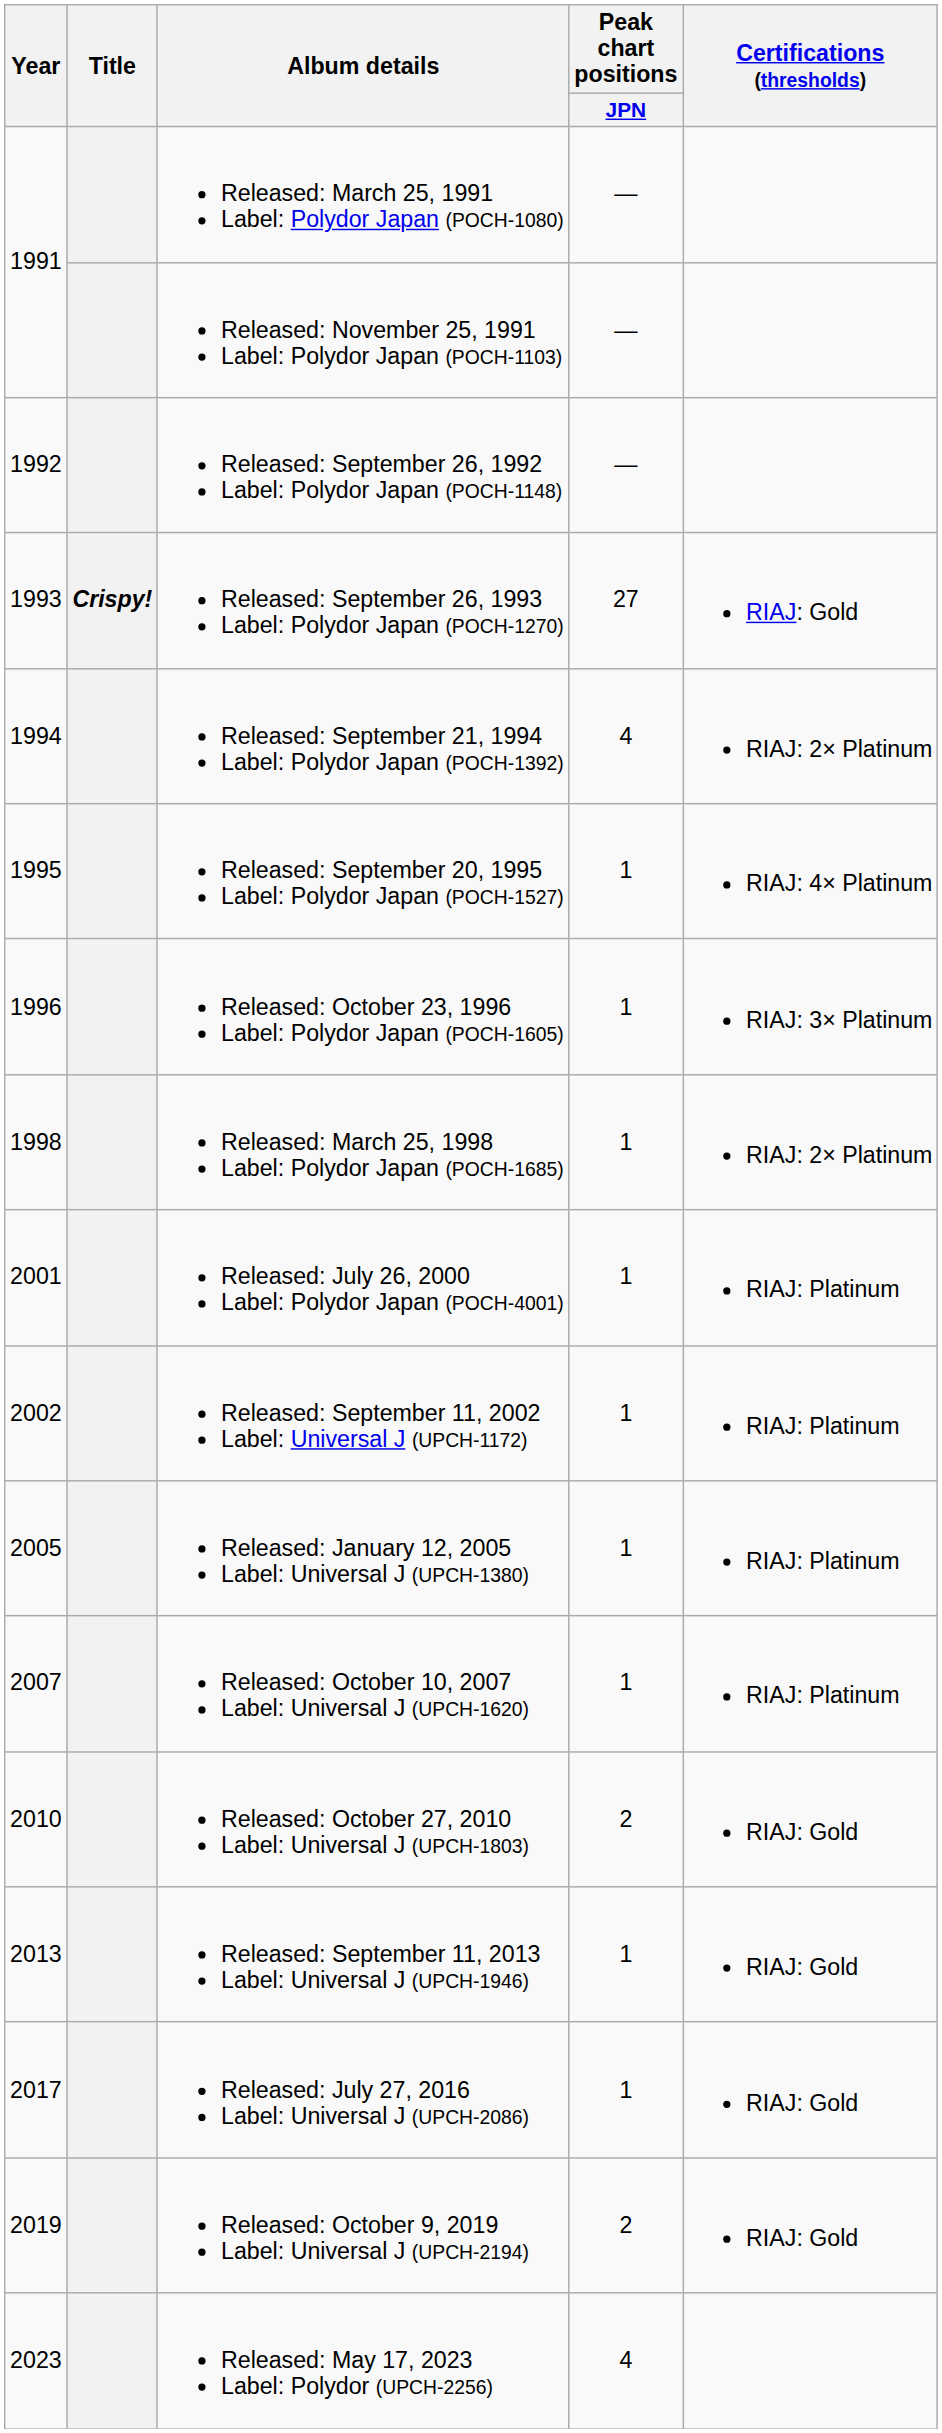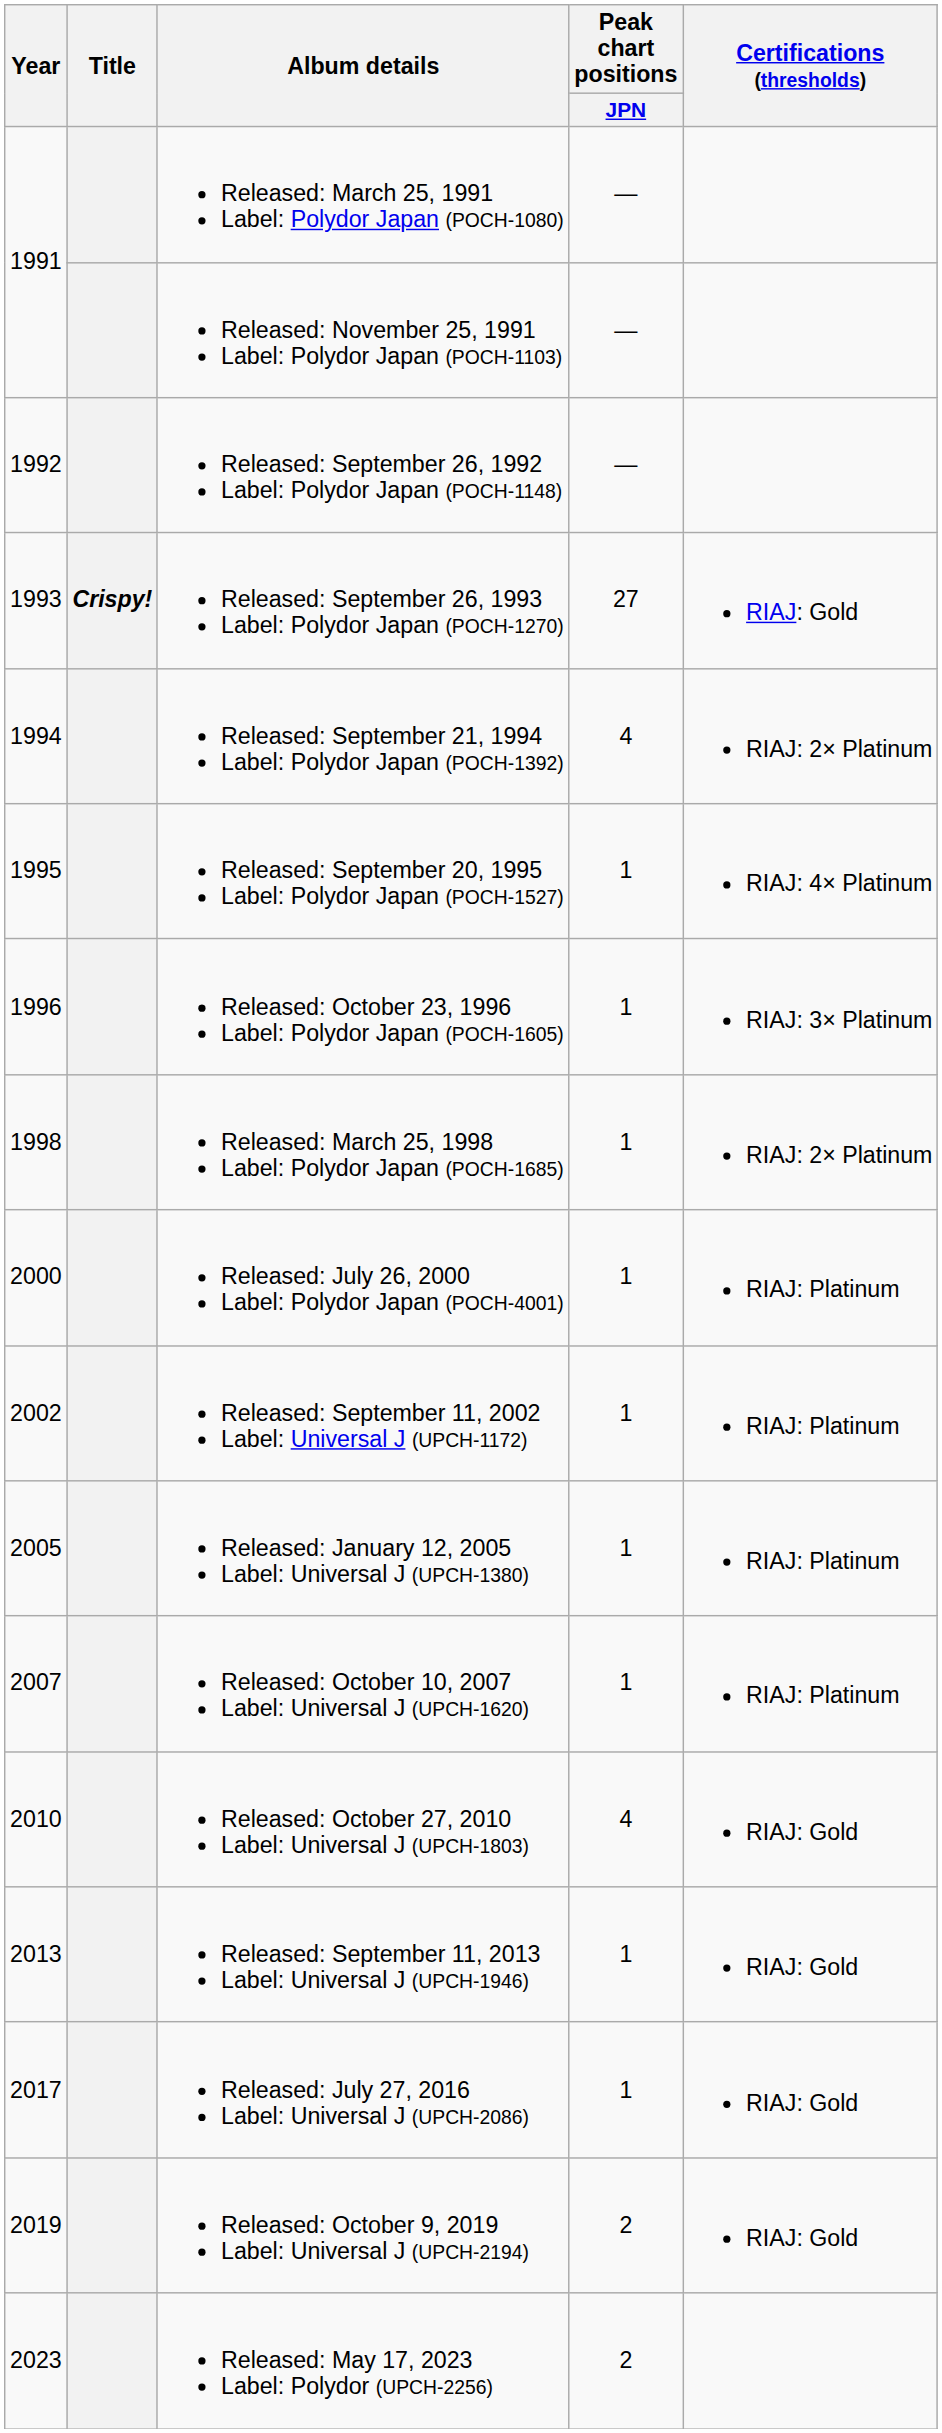Released: July 26, 2000 Label: Polydor Japan (POCH-4001) | Year: 2001 -> 2000
Released: October 27, 2010 Label: Universal J (UPCH-1803) | Peak chart positions / JPN: 2 -> 4
Released: May 17, 2023 Label: Polydor (UPCH-2256) | Peak chart positions / JPN: 4 -> 2
